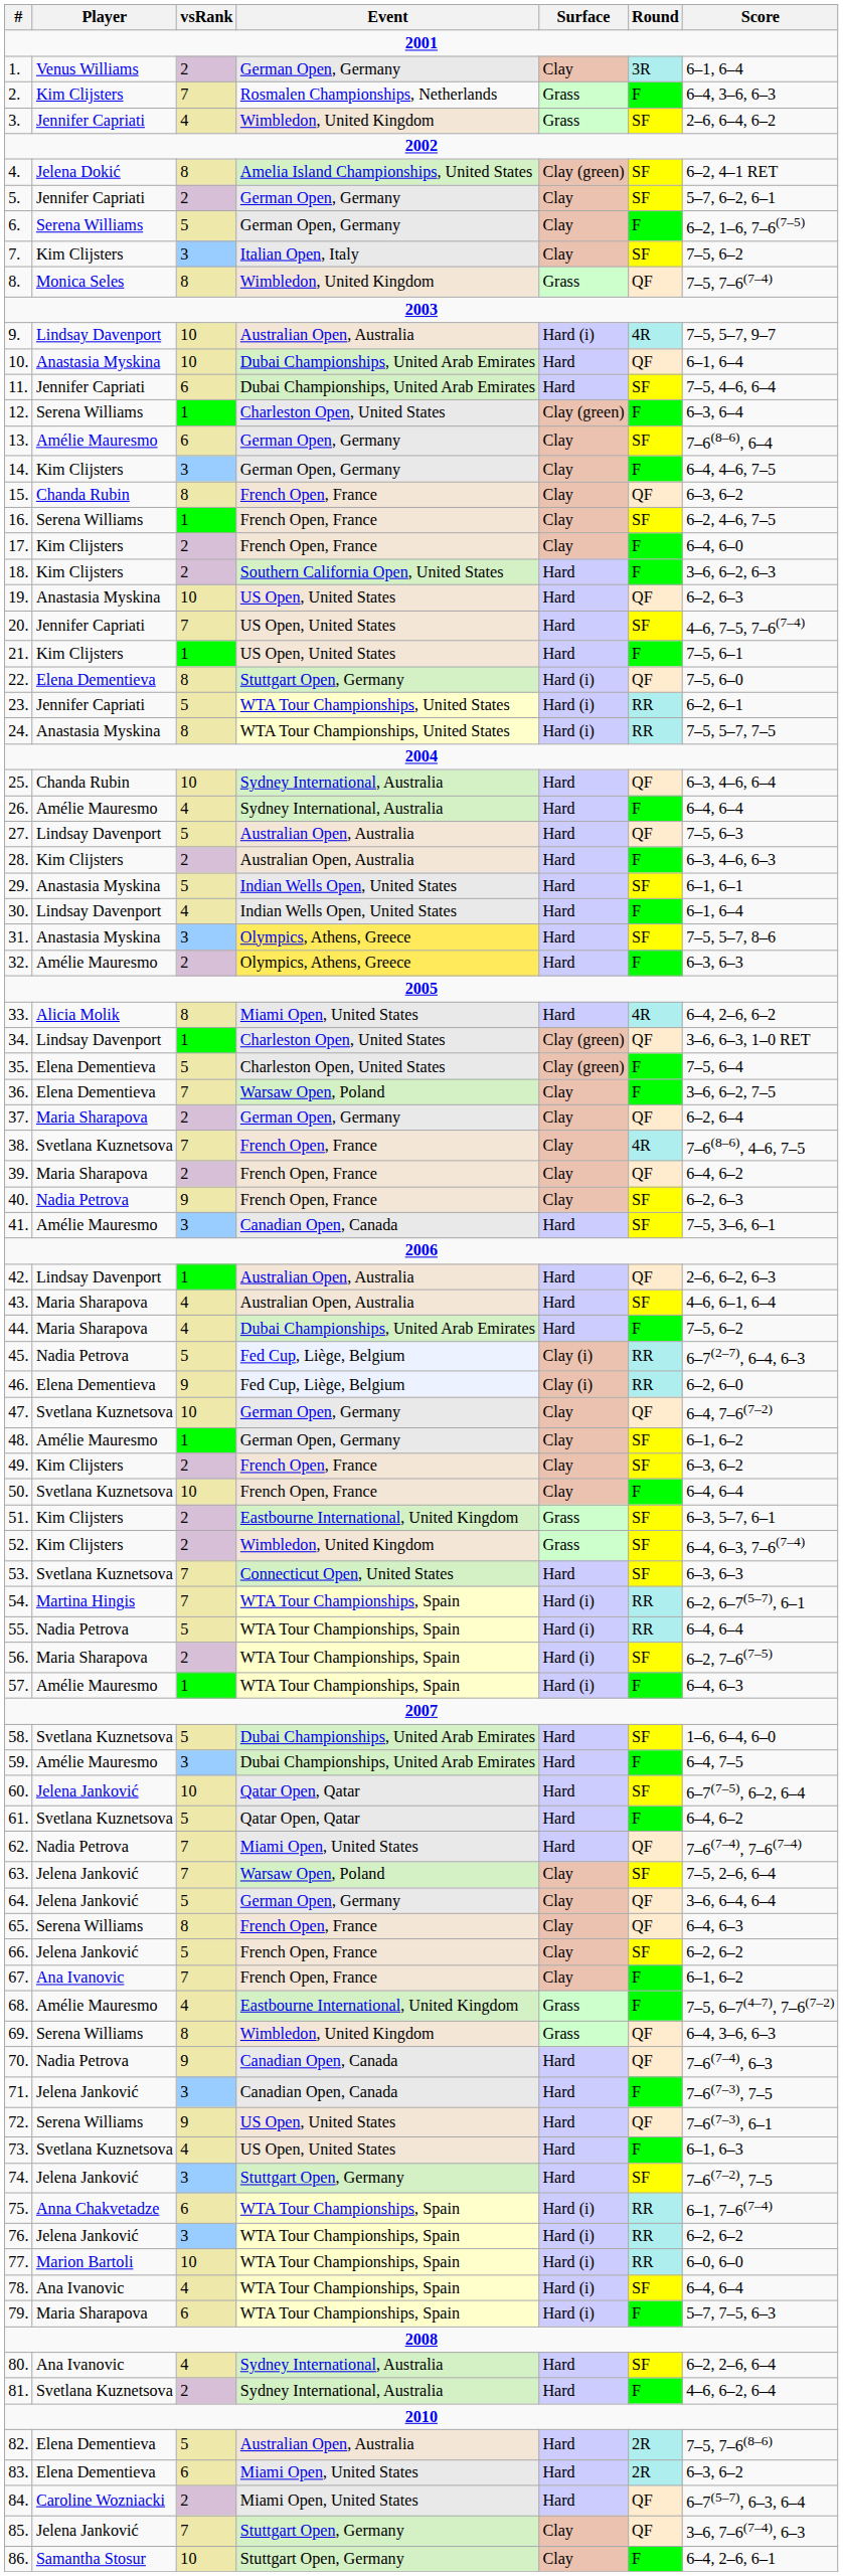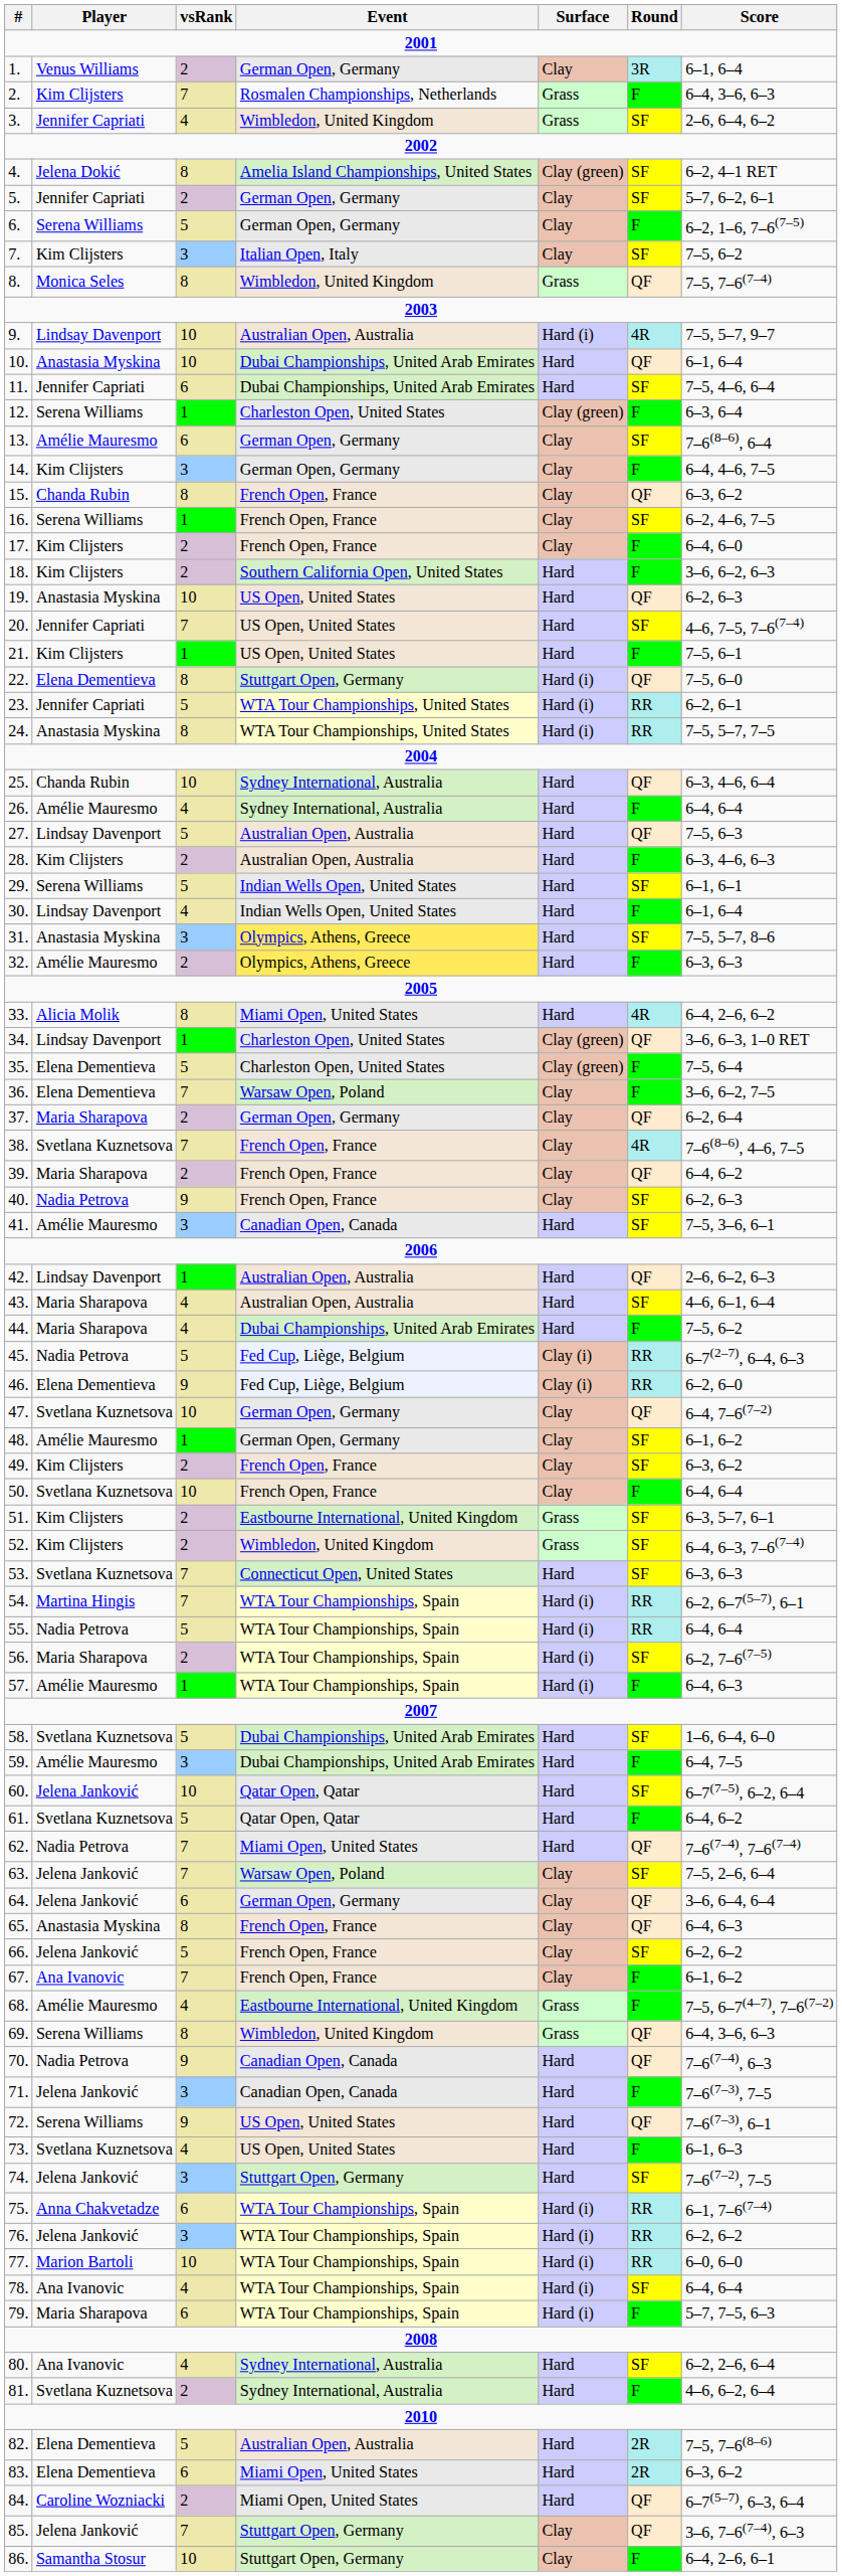29. | Player: Anastasia Myskina -> Serena Williams
64. | vsRank: 5 -> 6
65. | Player: Serena Williams -> Anastasia Myskina
